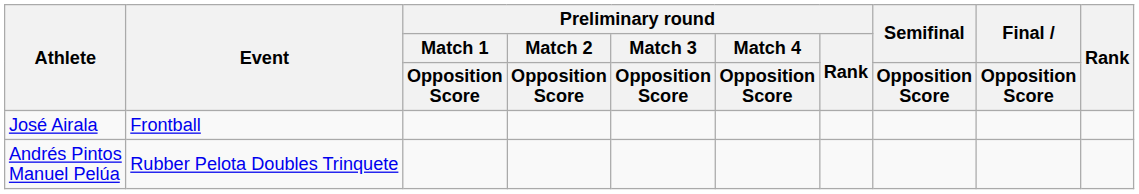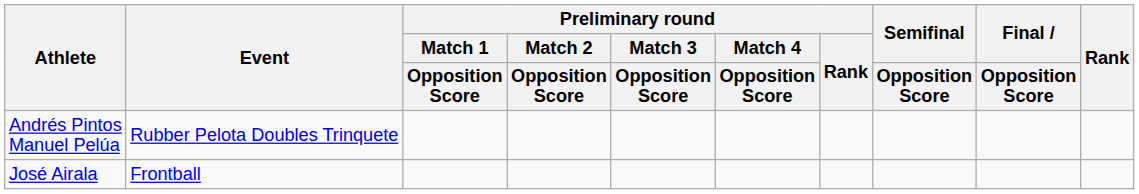rows swapped: Andrés Pintos Manuel Pelúa <-> José Airala
